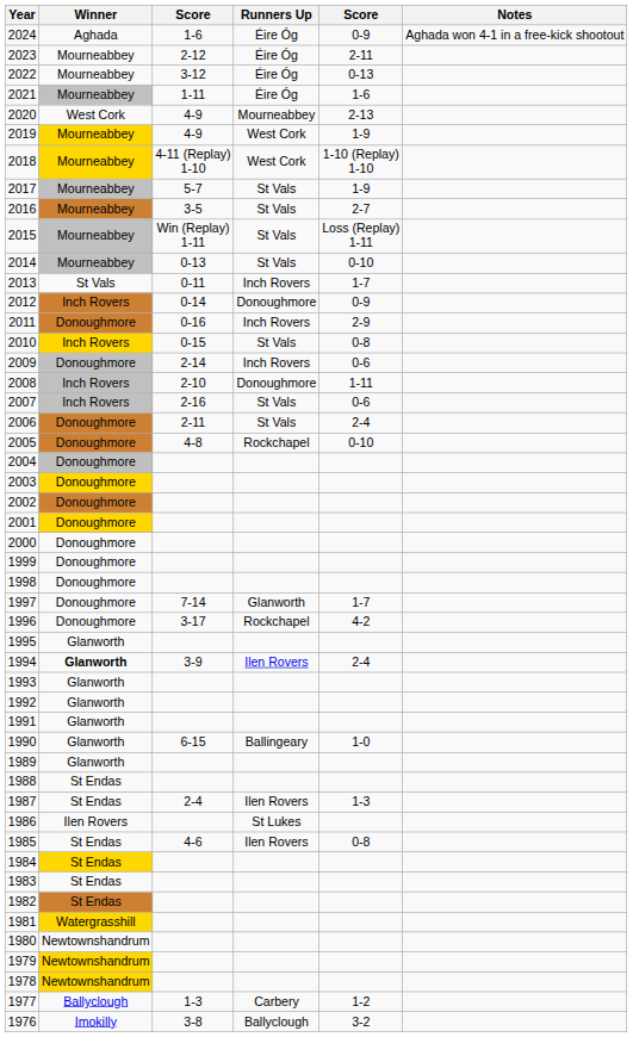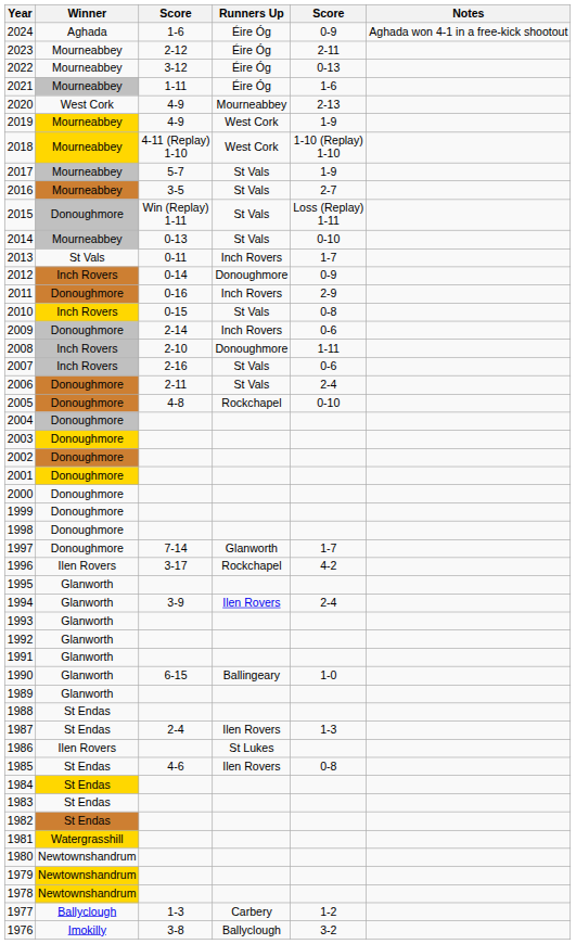2015 | Winner: Mourneabbey -> Donoughmore
1996 | Winner: Donoughmore -> Ilen Rovers
1994 | Winner: bold -> normal
